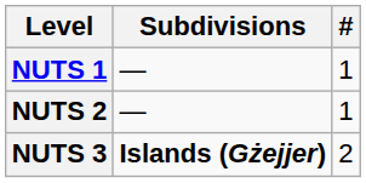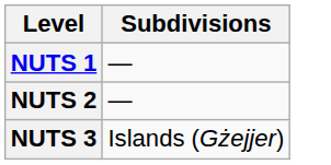- column: # | 1 | 1 | 2
NUTS 3 | Subdivisions: bold -> normal
